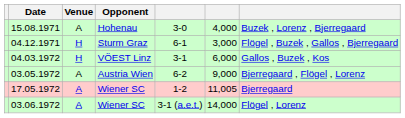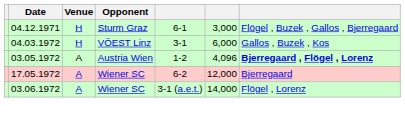- row: 15.08.1971 | A | Hohenau | 3-0 | 4,000 | Buzek , Lorenz , Bjerregaard
03.05.1972 | column 5: 6-2 -> 1-2
03.05.1972 | column 6: 9,000 -> 4,096
03.05.1972 | column 7: normal -> bold
17.05.1972 | column 5: 1-2 -> 6-2
17.05.1972 | column 6: 11,005 -> 12,000
